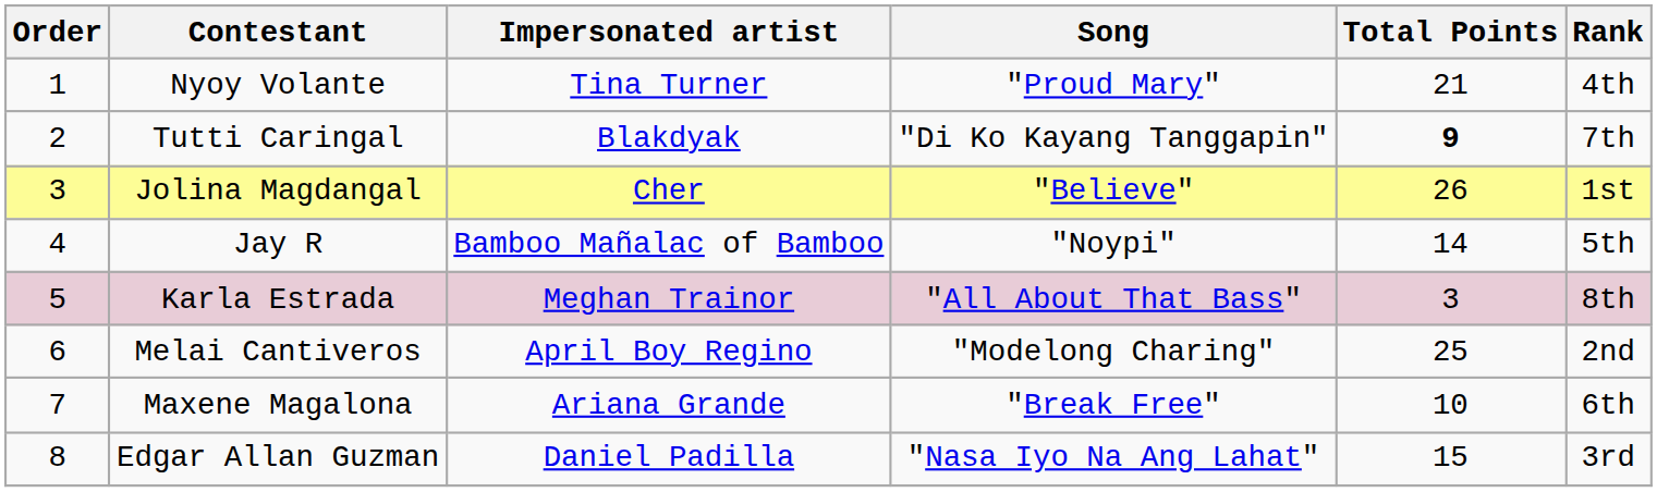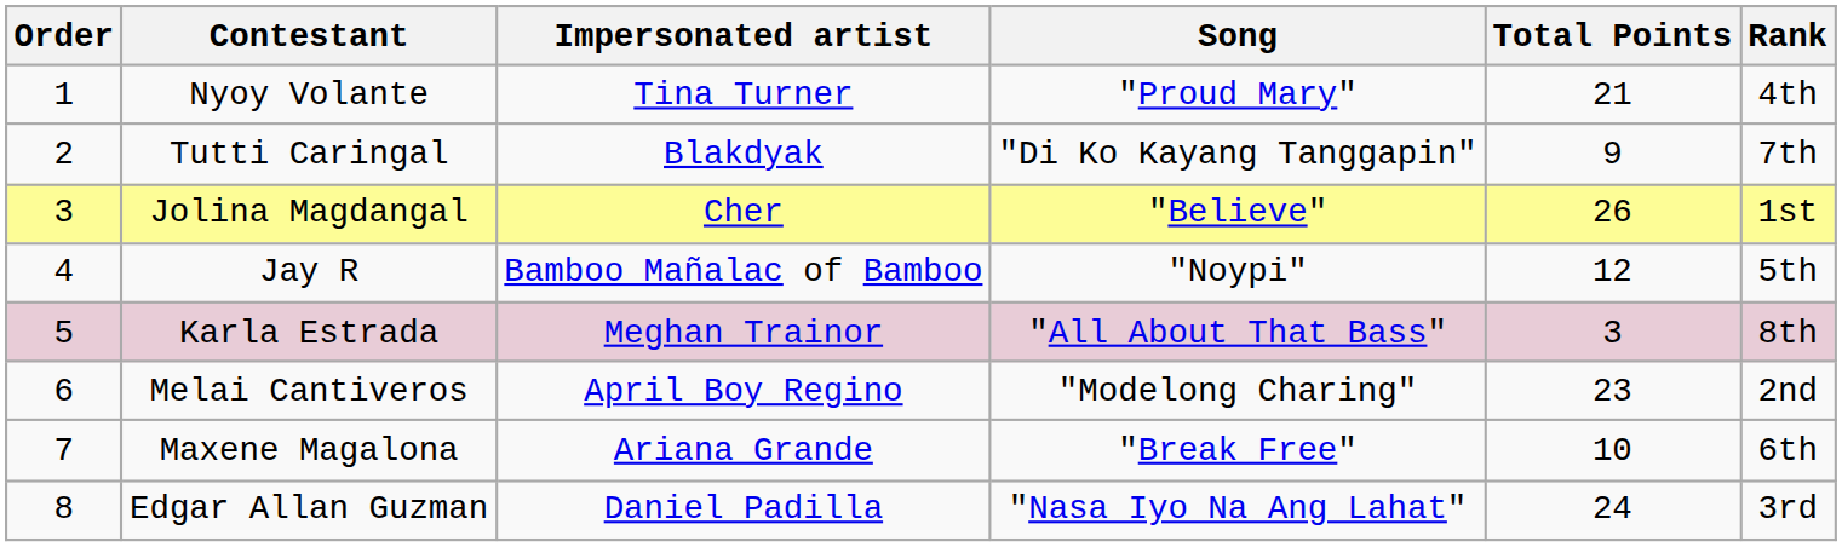Tutti Caringal | Total Points: bold -> normal
Jay R | Total Points: 14 -> 12
Melai Cantiveros | Total Points: 25 -> 23
Edgar Allan Guzman | Total Points: 15 -> 24
